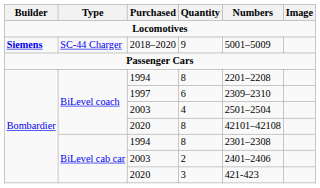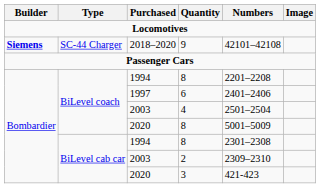9 | Numbers: 5001–5009 -> 42101–42108
6 | Numbers: 2309–2310 -> 2401–2406
2020 / 8 | Numbers: 42101–42108 -> 5001–5009
2 | Numbers: 2401–2406 -> 2309–2310
